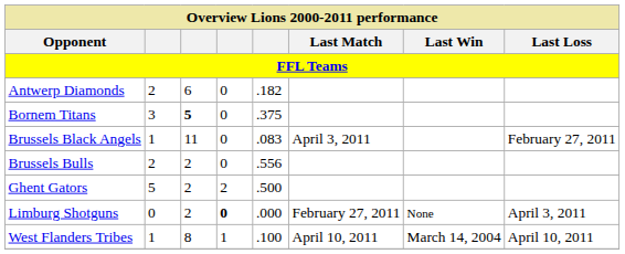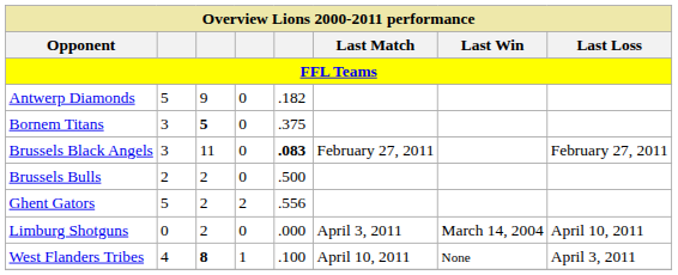Antwerp Diamonds | column 2: 2 -> 5
Antwerp Diamonds | column 3: 6 -> 9
Brussels Black Angels | column 2: 1 -> 3
Brussels Black Angels | column 5: normal -> bold
Brussels Black Angels | Last Match: April 3, 2011 -> February 27, 2011
Brussels Bulls | column 5: .556 -> .500
Ghent Gators | column 5: .500 -> .556
Limburg Shotguns | column 4: bold -> normal
Limburg Shotguns | Last Match: February 27, 2011 -> April 3, 2011
Limburg Shotguns | Last Win: None -> March 14, 2004
Limburg Shotguns | Last Loss: April 3, 2011 -> April 10, 2011
West Flanders Tribes | column 2: 1 -> 4
West Flanders Tribes | column 3: normal -> bold
West Flanders Tribes | Last Win: March 14, 2004 -> None
West Flanders Tribes | Last Loss: April 10, 2011 -> April 3, 2011
